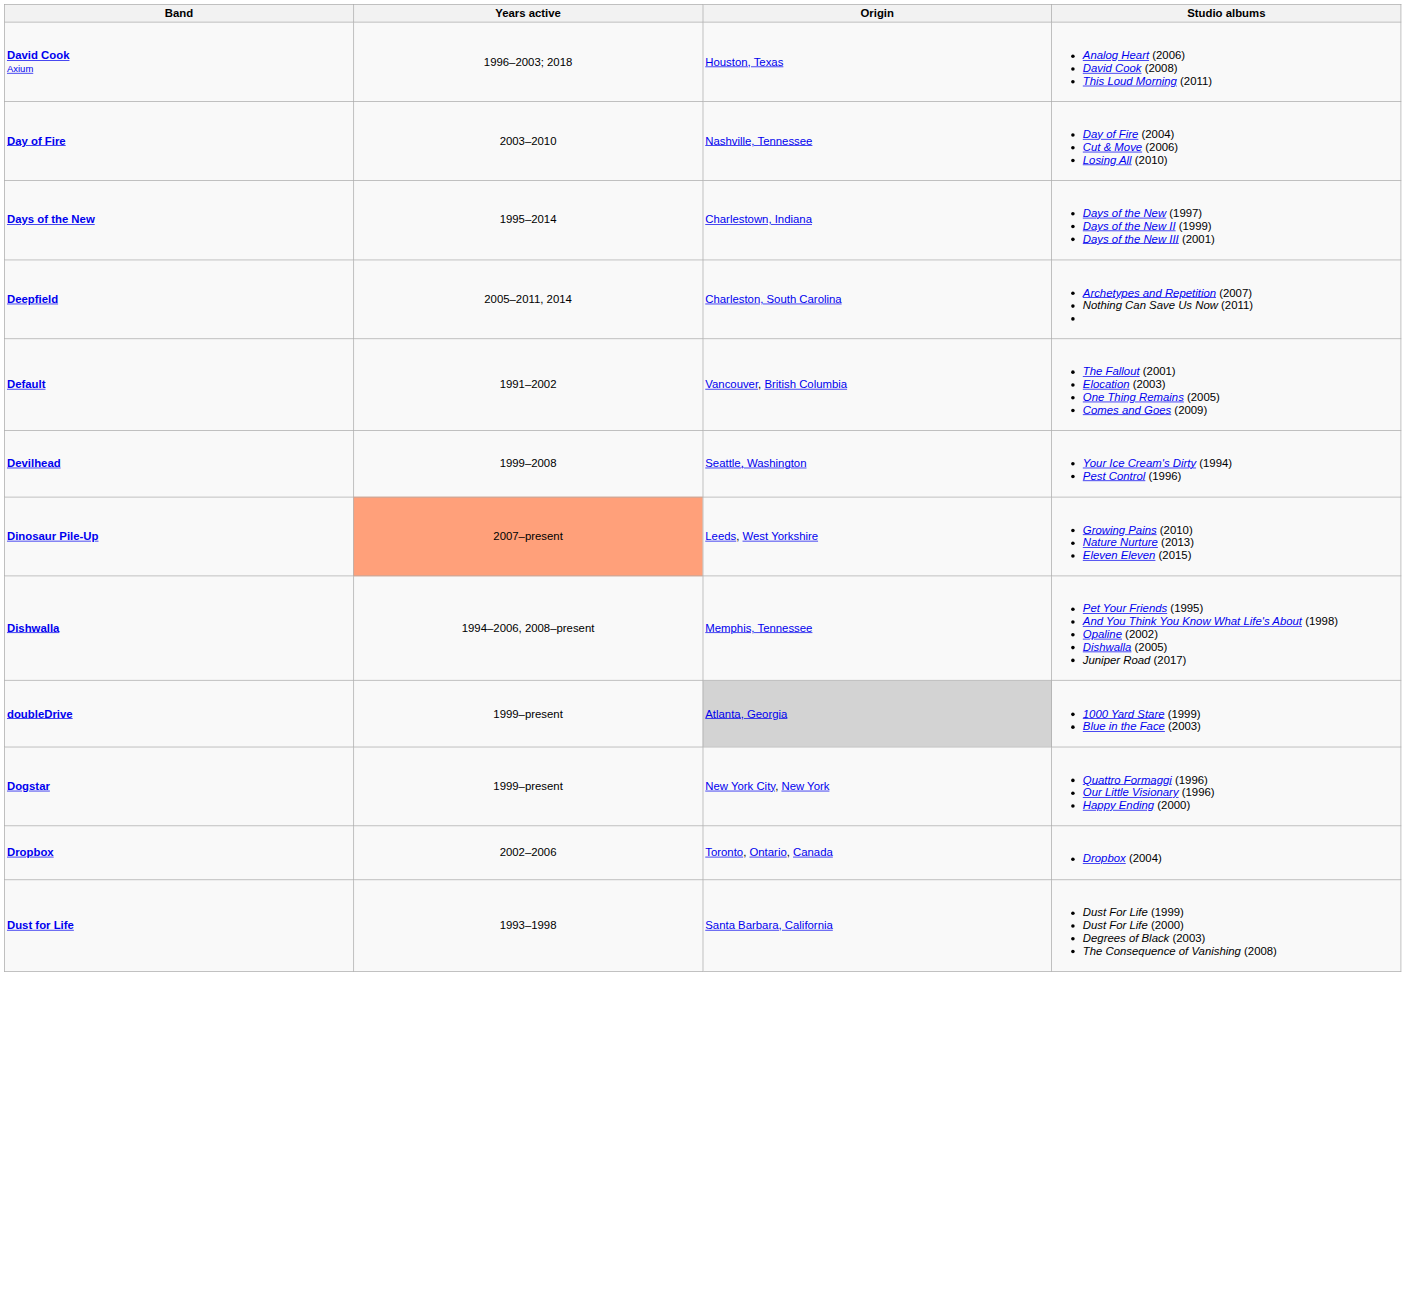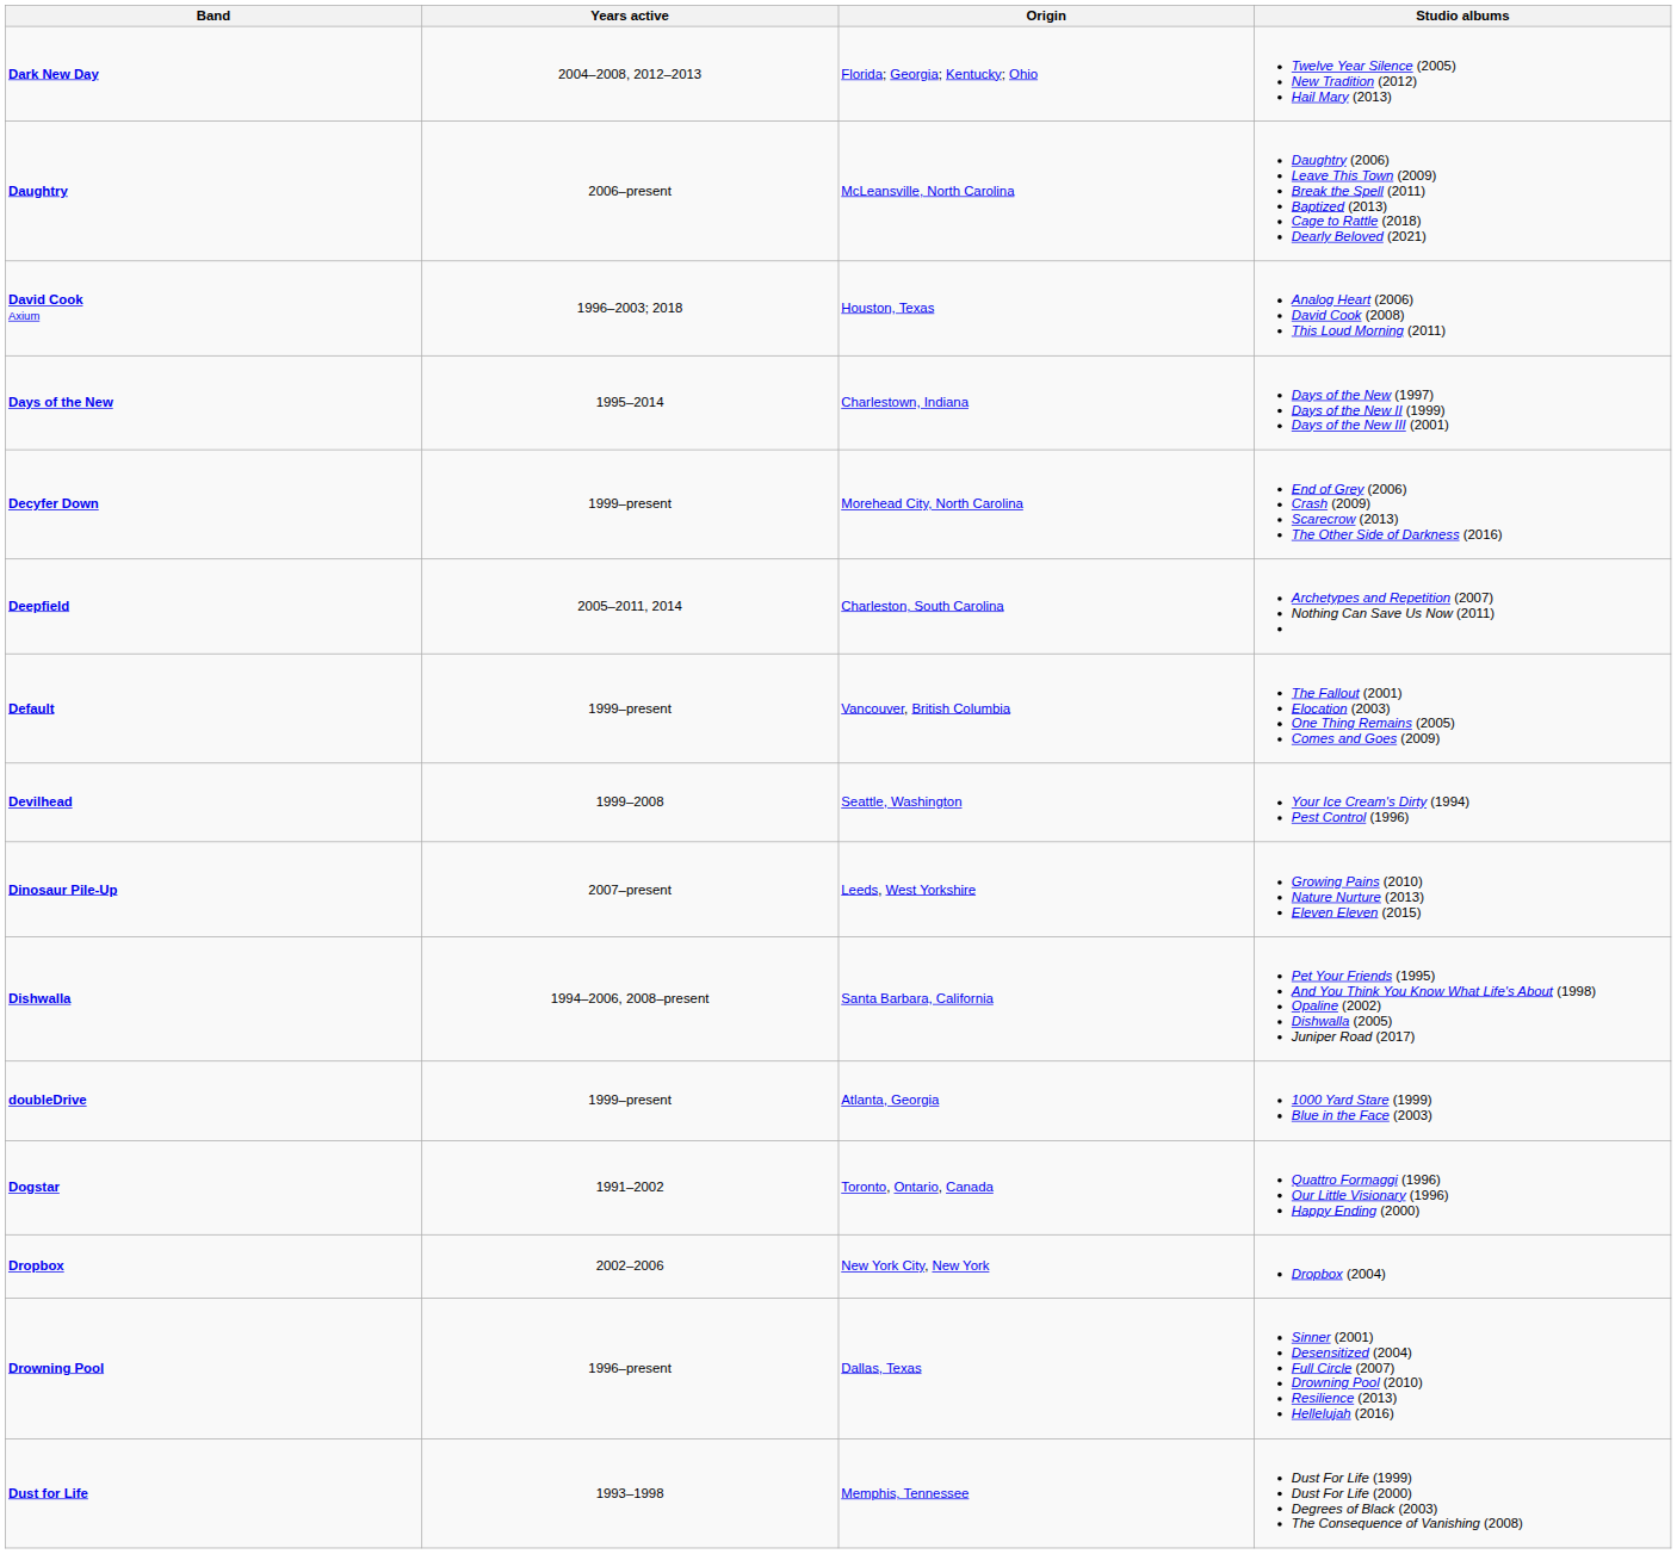+ row: Dark New Day | 2004–2008, 2012–2013 | Florida; Georgia; Kentucky; Ohio | Twelve Year Silence (2005) New Tradition (2012) Hail Mary (2013)
+ row: Daughtry | 2006–present | McLeansville, North Carolina | Daughtry (2006) Leave This Town (2009) Break the Spell (2011) Baptized (2013) Cage to Rattle (2018) Dearly Beloved (2021)
- row: Day of Fire | 2003–2010 | Nashville, Tennessee | Day of Fire (2004) Cut & Move (2006) Losing All (2010)
+ row: Decyfer Down | 1999–present | Morehead City, North Carolina | End of Grey (2006) Crash (2009) Scarecrow (2013) The Other Side of Darkness (2016)
Default | Years active: 1991–2002 -> 1999–present
Dinosaur Pile-Up | Years active: lightsalmon background -> no background
Dishwalla | Origin: Memphis, Tennessee -> Santa Barbara, California
doubleDrive | Origin: lightgrey background -> no background
Dogstar | Years active: 1999–present -> 1991–2002
Dogstar | Origin: New York City, New York -> Toronto, Ontario, Canada
Dropbox | Origin: Toronto, Ontario, Canada -> New York City, New York
+ row: Drowning Pool | 1996–present | Dallas, Texas | Sinner (2001) Desensitized (2004) Full Circle (2007) Drowning Pool (2010) Resilience (2013) Hellelujah (2016)
Dust for Life | Origin: Santa Barbara, California -> Memphis, Tennessee
